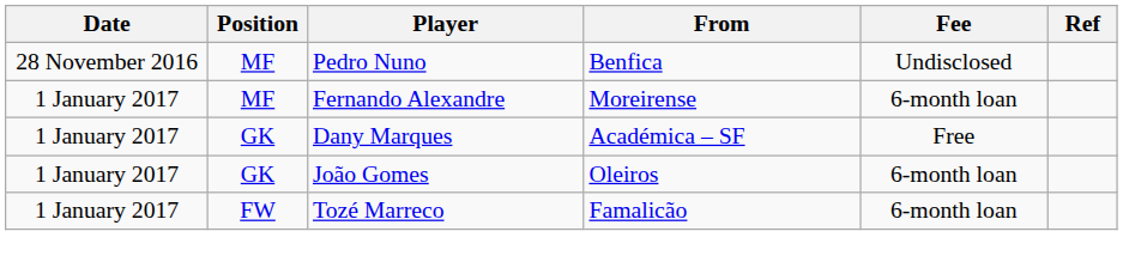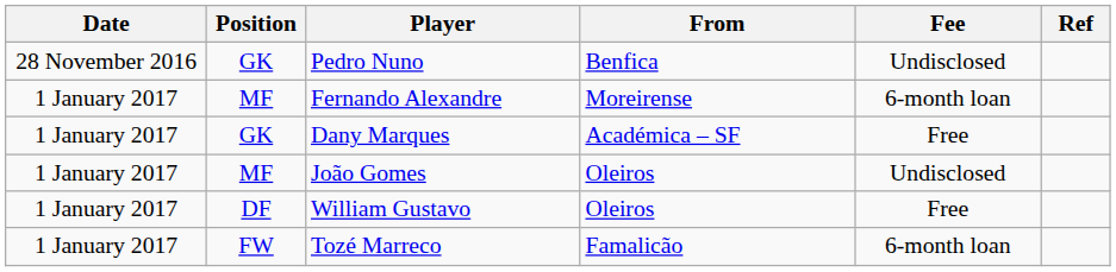Pedro Nuno | Position: MF -> GK
João Gomes | Position: GK -> MF
João Gomes | Fee: 6-month loan -> Undisclosed
+ row: 1 January 2017 | DF | William Gustavo | Oleiros | Free
